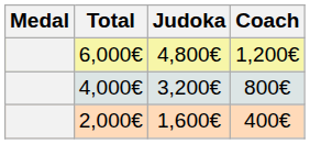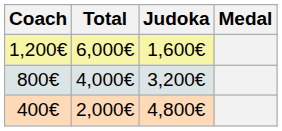columns swapped: Medal <-> Coach
6,000€ | Judoka: 4,800€ -> 1,600€
2,000€ | Judoka: 1,600€ -> 4,800€
